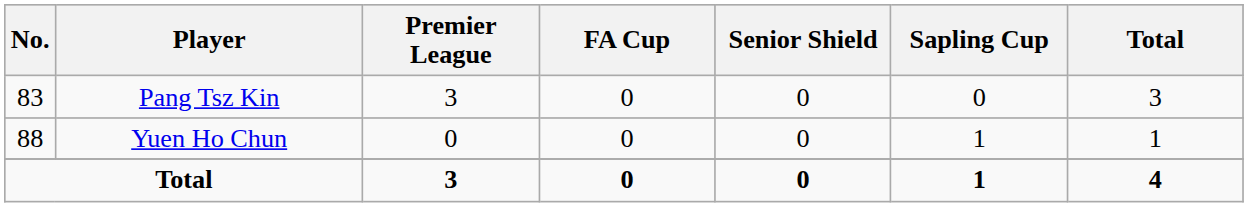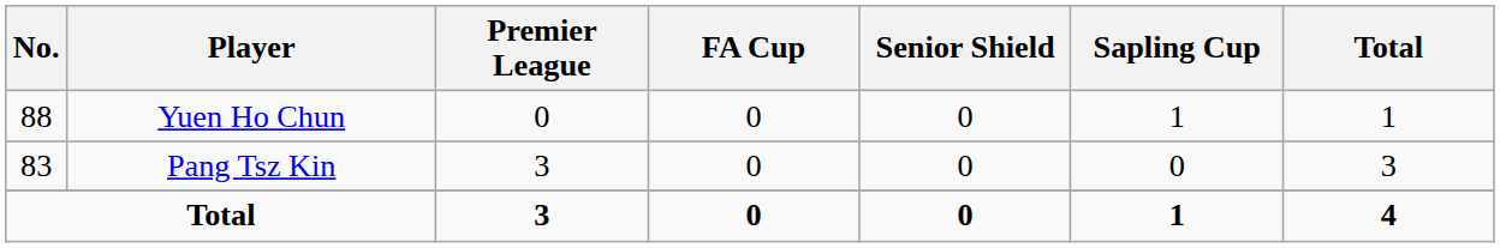rows swapped: Pang Tsz Kin <-> Yuen Ho Chun
